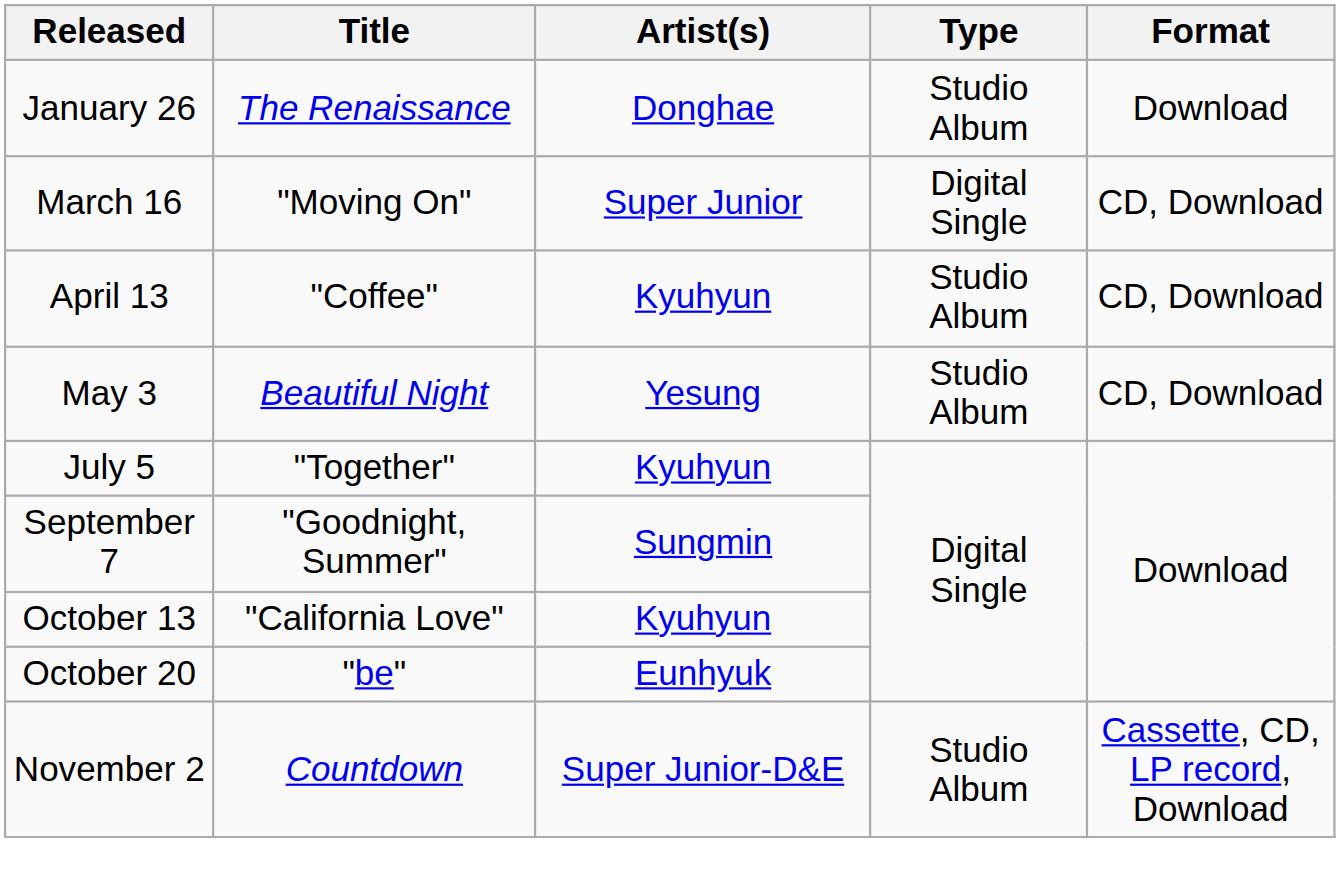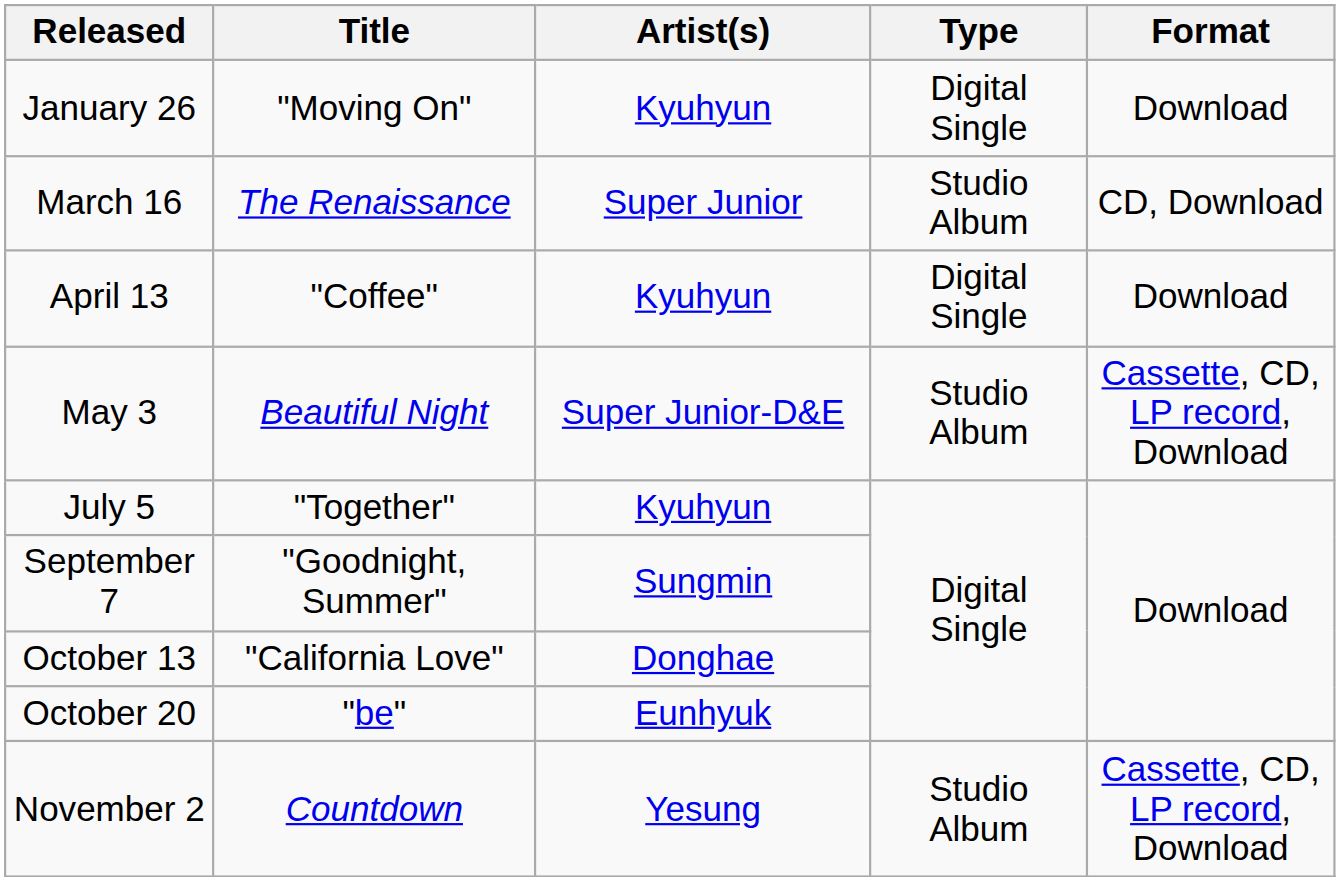January 26 | Title: The Renaissance -> "Moving On"
January 26 | Artist(s): Donghae -> Kyuhyun
January 26 | Type: Studio Album -> Digital Single
March 16 | Title: "Moving On" -> The Renaissance
March 16 | Type: Digital Single -> Studio Album
April 13 | Type: Studio Album -> Digital Single
April 13 | Format: CD, Download -> Download
May 3 | Artist(s): Yesung -> Super Junior-D&E
May 3 | Format: CD, Download -> Cassette, CD, LP record, Download
October 13 | Artist(s): Kyuhyun -> Donghae
November 2 | Artist(s): Super Junior-D&E -> Yesung
